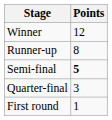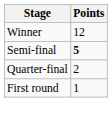- row: Runner-up | 8
Quarter-final | Points: 3 -> 2
